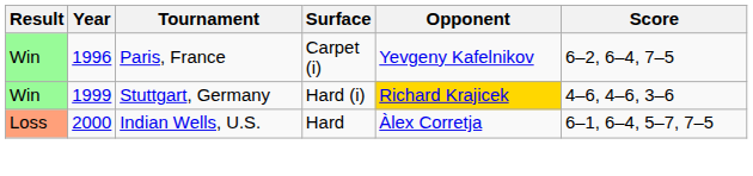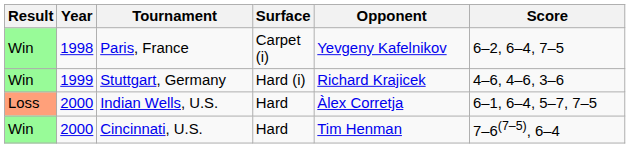Paris, France | Year: 1996 -> 1998
Stuttgart, Germany | Opponent: gold background -> no background
+ row: Win | 2000 | Cincinnati, U.S. | Hard | Tim Henman | 7–6(7–5), 6–4
